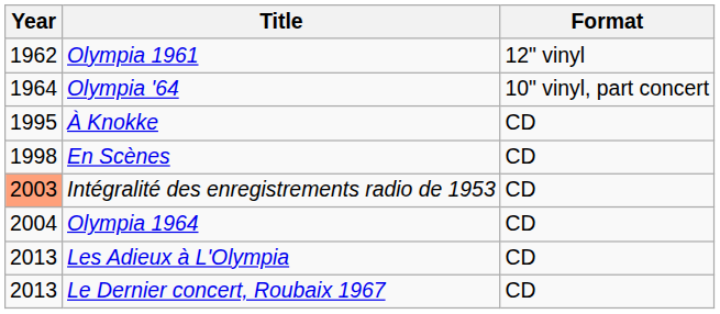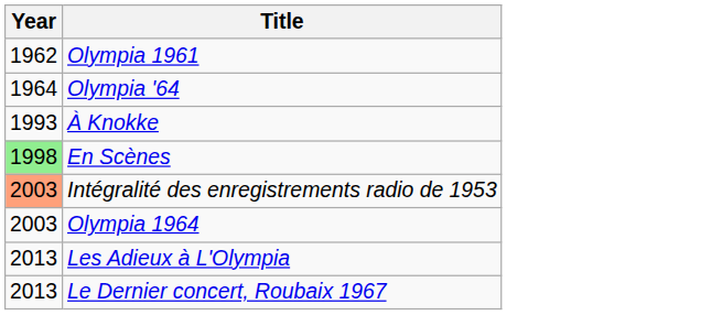- column: Format | 12" vinyl | 10" vinyl, part concert | CD | CD | CD | CD | CD | CD
À Knokke | Year: 1995 -> 1993
En Scènes | Year: no background -> lightgreen background
Olympia 1964 | Year: 2004 -> 2003
